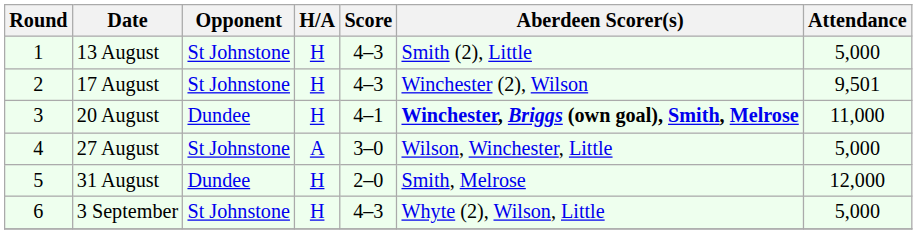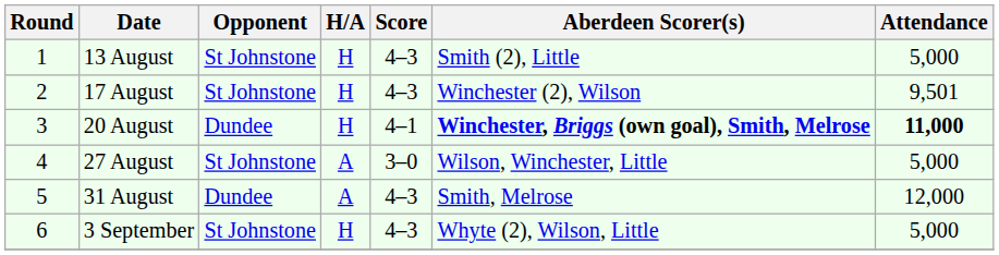20 August | Attendance: normal -> bold
31 August | H/A: H -> A
31 August | Score: 2–0 -> 4–3
